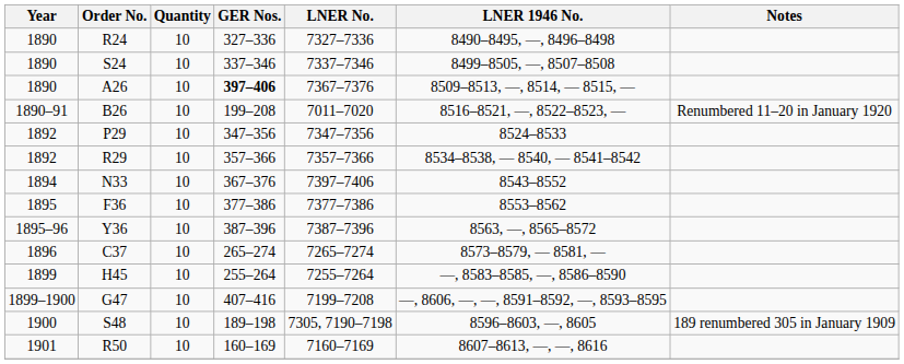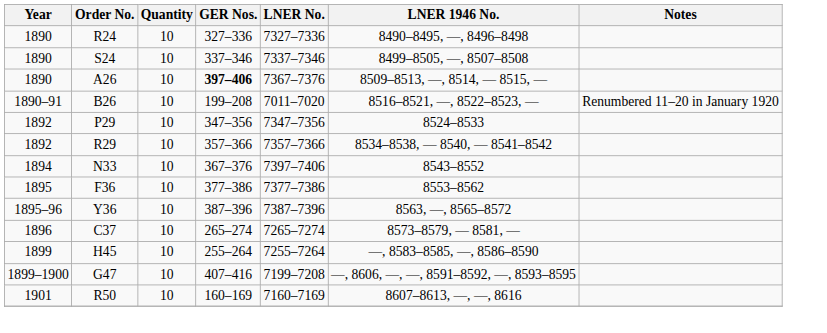- row: 1900 | S48 | 10 | 189–198 | 7305, 7190–7198 | 8596–8603, —, 8605 | 189 renumbered 305 in January 1909
